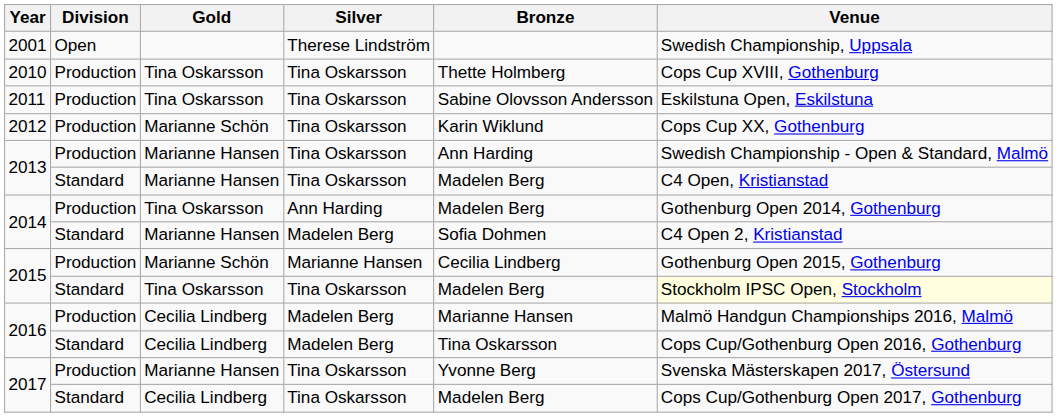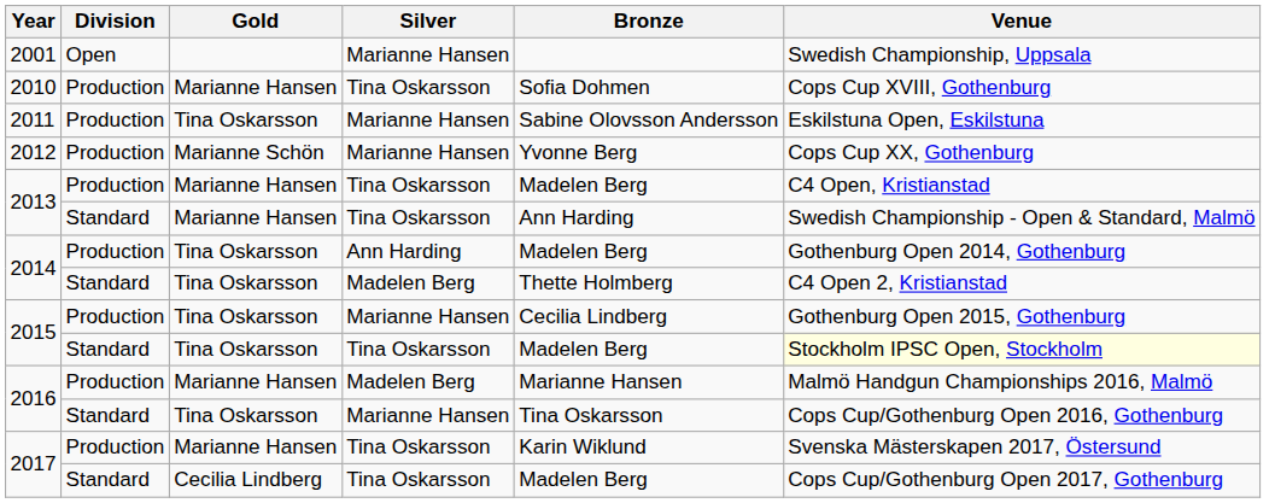2001 | Silver: Therese Lindström -> Marianne Hansen
2010 | Gold: Tina Oskarsson -> Marianne Hansen
2010 | Bronze: Thette Holmberg -> Sofia Dohmen
2011 | Silver: Tina Oskarsson -> Marianne Hansen
2012 | Silver: Tina Oskarsson -> Marianne Hansen
2012 | Bronze: Karin Wiklund -> Yvonne Berg
2013 / Production | Bronze: Ann Harding -> Madelen Berg
2013 / Production | Venue: Swedish Championship - Open & Standard, Malmö -> C4 Open, Kristianstad
2013 / Standard | Bronze: Madelen Berg -> Ann Harding
2013 / Standard | Venue: C4 Open, Kristianstad -> Swedish Championship - Open & Standard, Malmö
2014 / Standard | Gold: Marianne Hansen -> Tina Oskarsson
2014 / Standard | Bronze: Sofia Dohmen -> Thette Holmberg
2015 / Production | Gold: Marianne Schön -> Tina Oskarsson
2016 / Production | Gold: Cecilia Lindberg -> Marianne Hansen
2016 / Standard | Gold: Cecilia Lindberg -> Tina Oskarsson
2016 / Standard | Silver: Madelen Berg -> Marianne Hansen
2017 / Production | Bronze: Yvonne Berg -> Karin Wiklund
